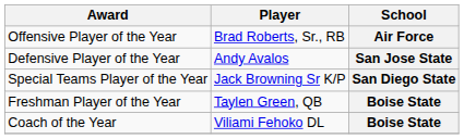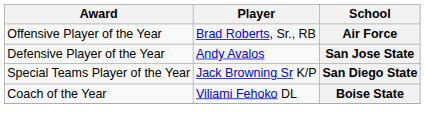- row: Freshman Player of the Year | Taylen Green, QB | Boise State
